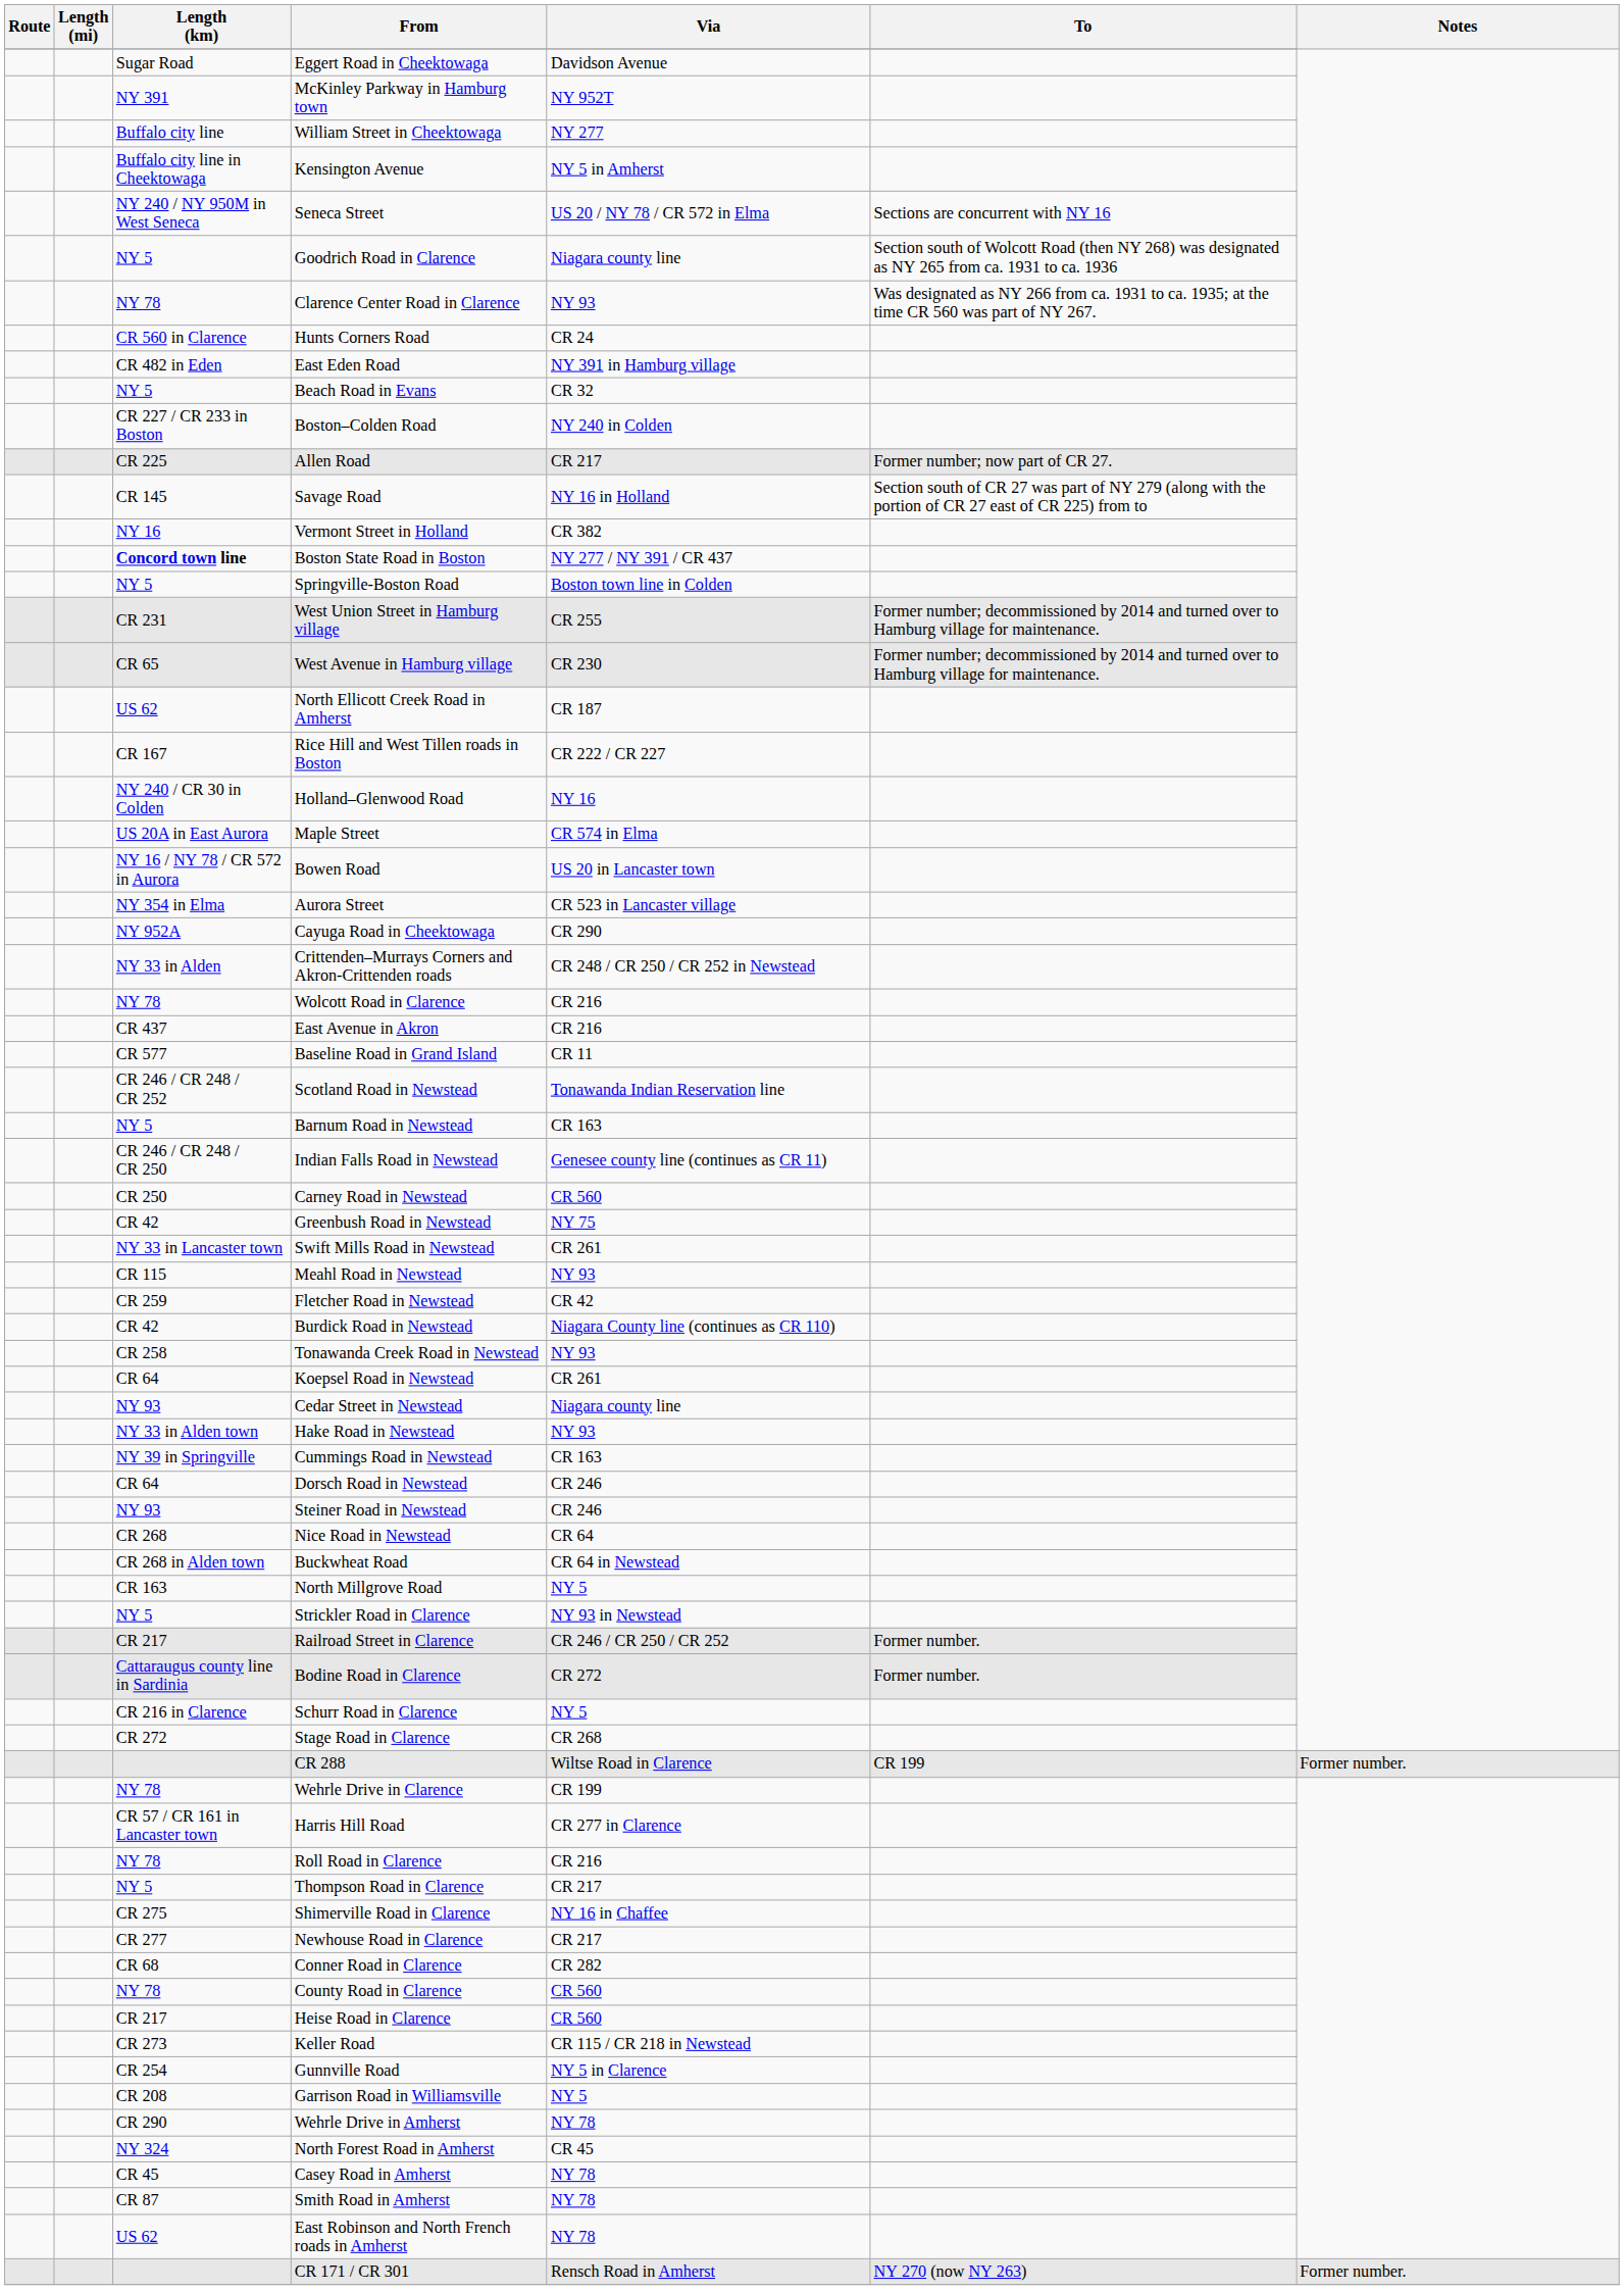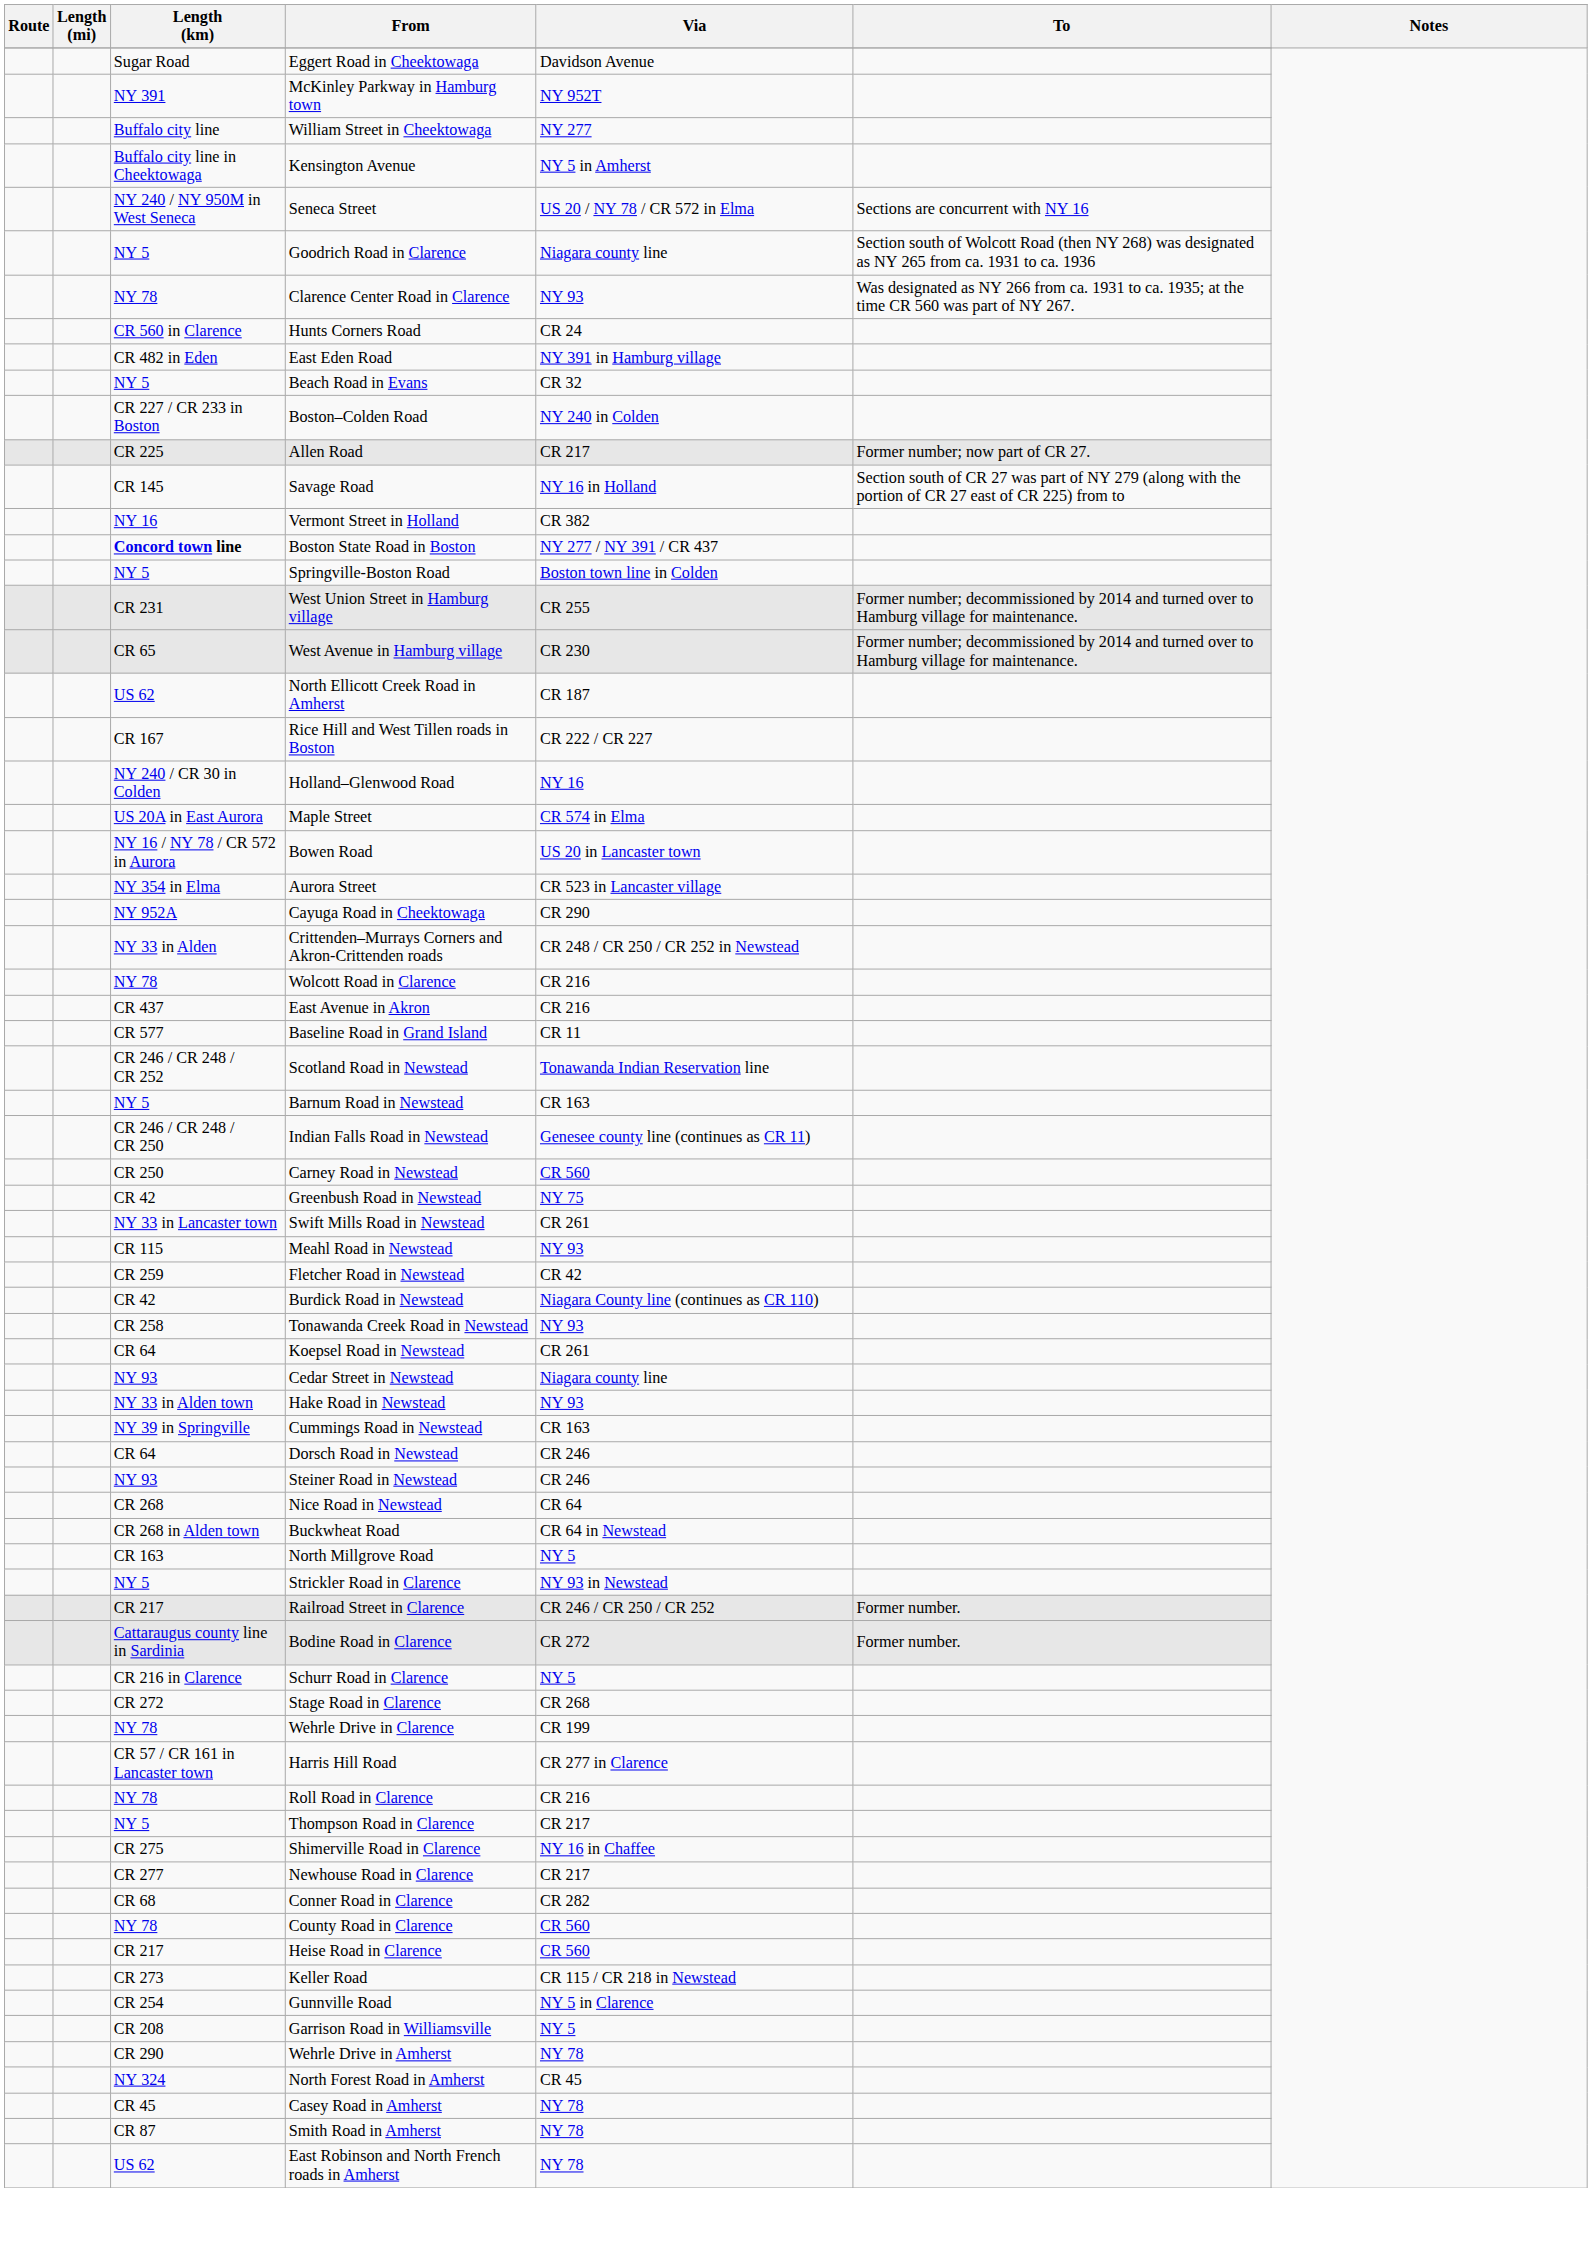- row: CR 288 | Wiltse Road in Clarence | CR 199 | Former number.
- row: CR 171 / CR 301 | Rensch Road in Amherst | NY 270 (now NY 263) | Former number.
